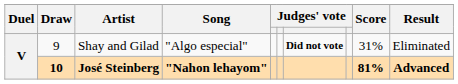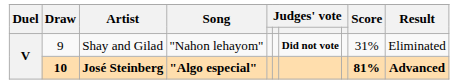Shay and Gilad | Song: "Algo especial" -> "Nahon lehayom"
José Steinberg | Song: "Nahon lehayom" -> "Algo especial"
